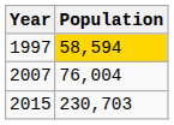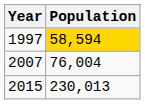2015 | Population: 230,703 -> 230,013
